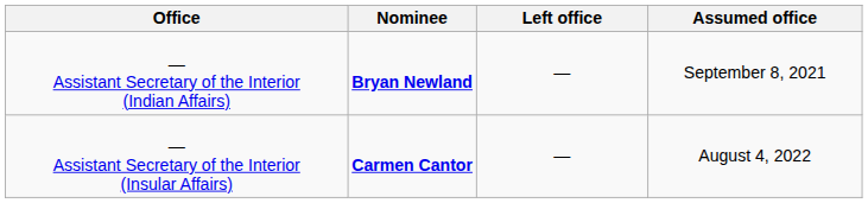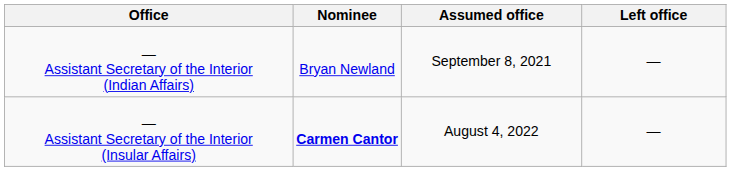columns swapped: Assumed office <-> Left office
— Assistant Secretary of the Interior (Indian Affairs) | Nominee: bold -> normal
